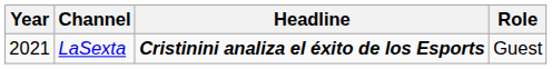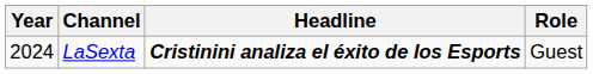LaSexta | Year: 2021 -> 2024
